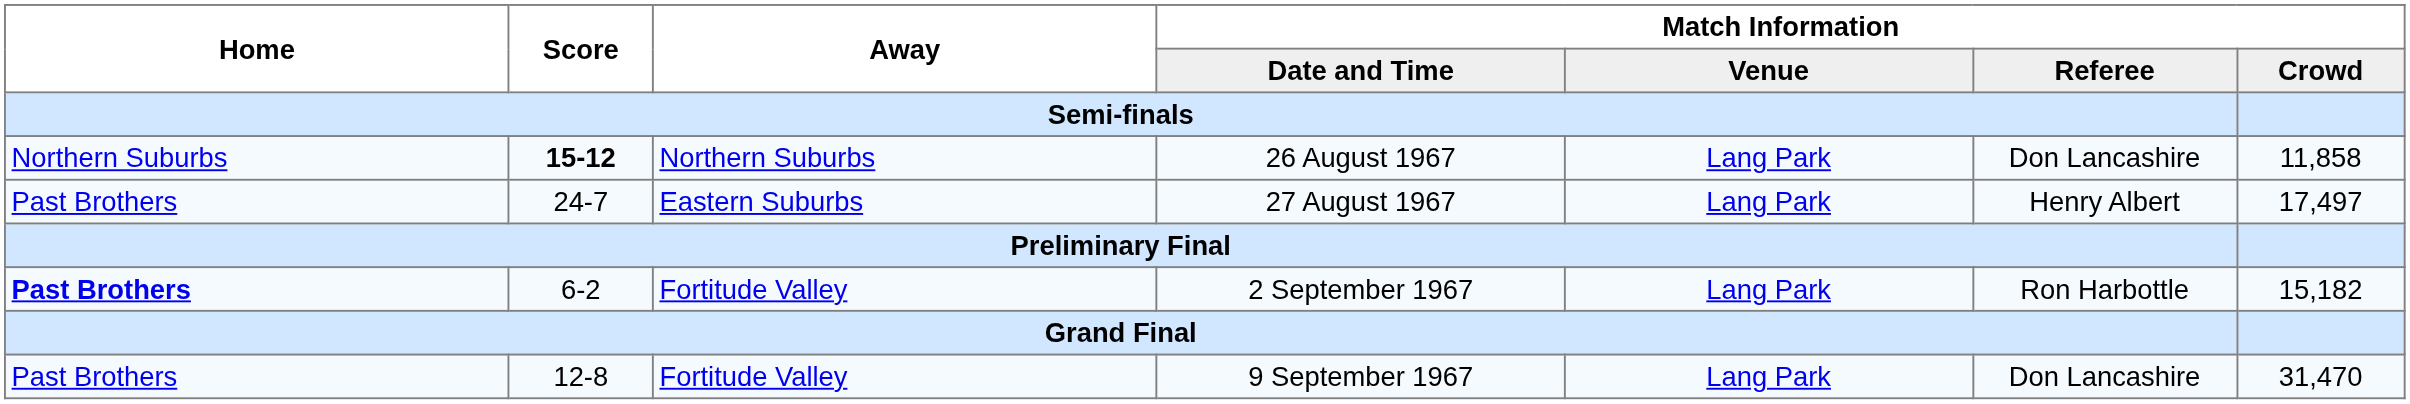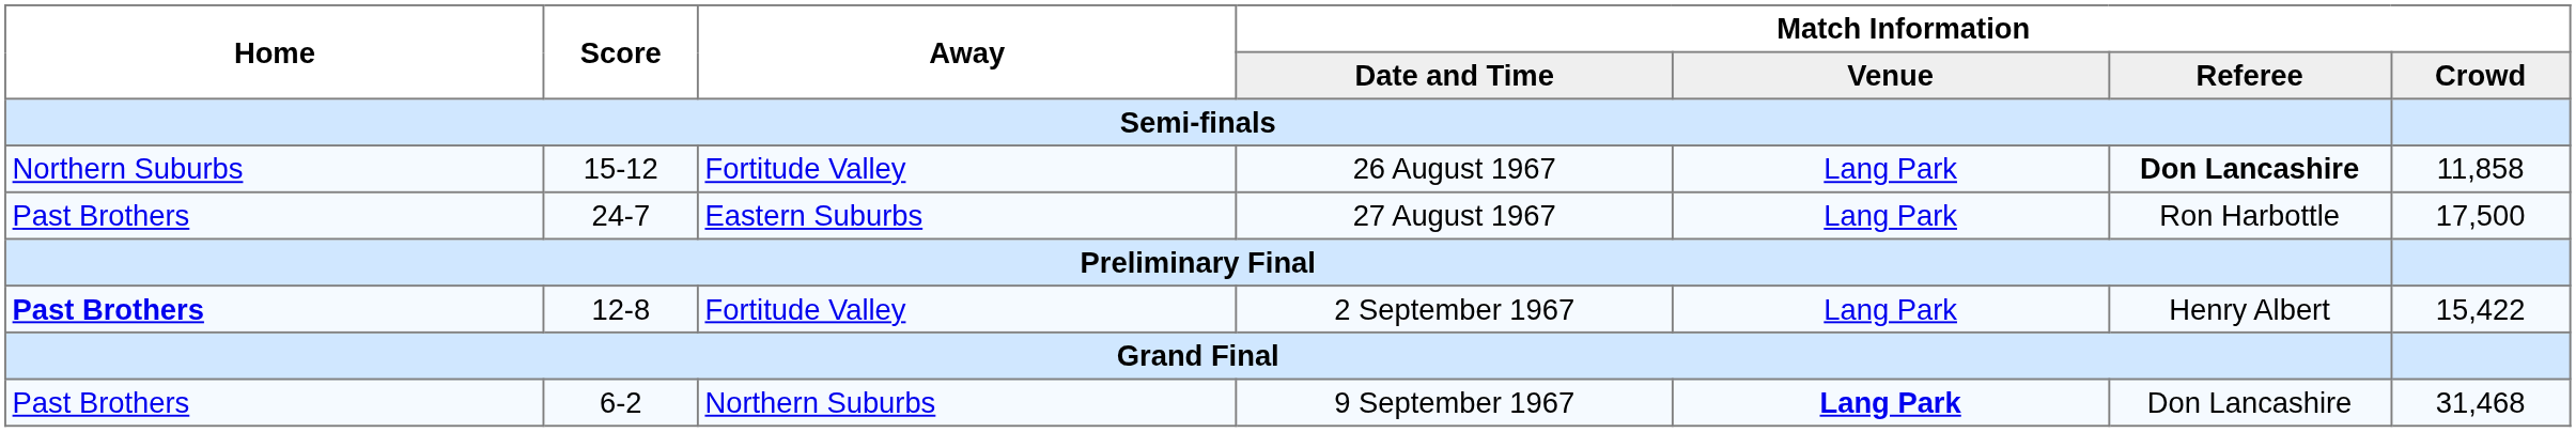26 August 1967 | Score: bold -> normal
26 August 1967 | Away: Northern Suburbs -> Fortitude Valley
26 August 1967 | Match Information / Referee: normal -> bold
27 August 1967 | Match Information / Referee: Henry Albert -> Ron Harbottle
27 August 1967 | Match Information / Crowd: 17,497 -> 17,500
2 September 1967 | Score: 6-2 -> 12-8
2 September 1967 | Match Information / Referee: Ron Harbottle -> Henry Albert
2 September 1967 | Match Information / Crowd: 15,182 -> 15,422
9 September 1967 | Score: 12-8 -> 6-2
9 September 1967 | Away: Fortitude Valley -> Northern Suburbs
9 September 1967 | Match Information / Venue: normal -> bold
9 September 1967 | Match Information / Crowd: 31,470 -> 31,468
